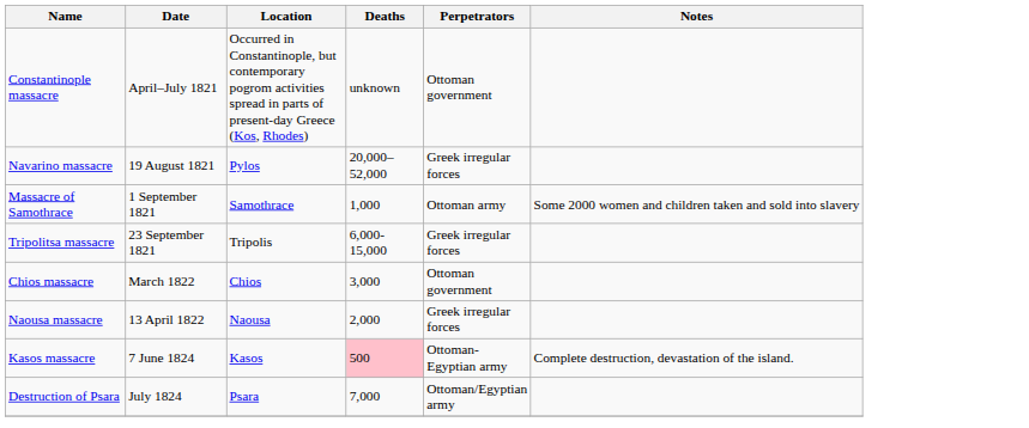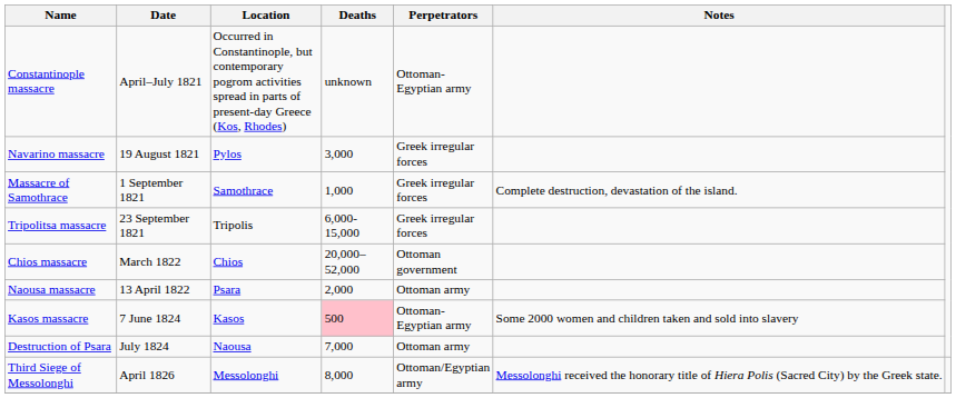Constantinople massacre | Perpetrators: Ottoman government -> Ottoman-Egyptian army
Navarino massacre | Deaths: 20,000–52,000 -> 3,000
Massacre of Samothrace | Perpetrators: Ottoman army -> Greek irregular forces
Massacre of Samothrace | Notes: Some 2000 women and children taken and sold into slavery -> Complete destruction, devastation of the island.
Chios massacre | Deaths: 3,000 -> 20,000–52,000
Naousa massacre | Location: Naousa -> Psara
Naousa massacre | Perpetrators: Greek irregular forces -> Ottoman army
Kasos massacre | Notes: Complete destruction, devastation of the island. -> Some 2000 women and children taken and sold into slavery
Destruction of Psara | Location: Psara -> Naousa
Destruction of Psara | Perpetrators: Ottoman/Egyptian army -> Ottoman army
+ row: Third Siege of Messolonghi | April 1826 | Messolonghi | 8,000 | Ottoman/Egyptian army | Messolonghi received the honorary title of Hiera Polis (Sacred City) by the Greek state.
